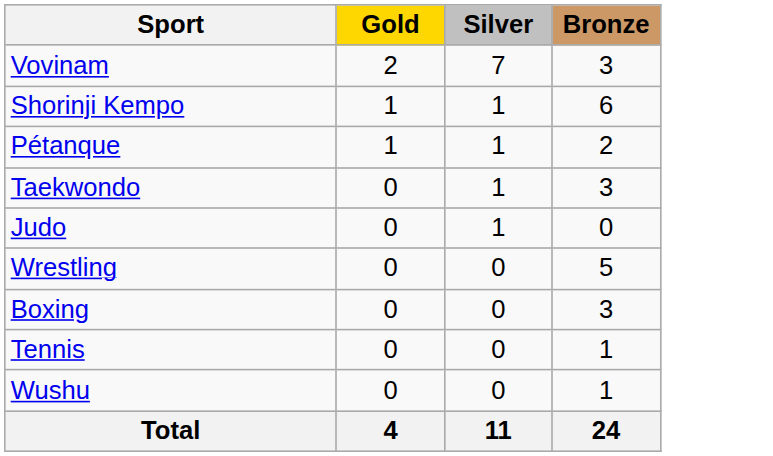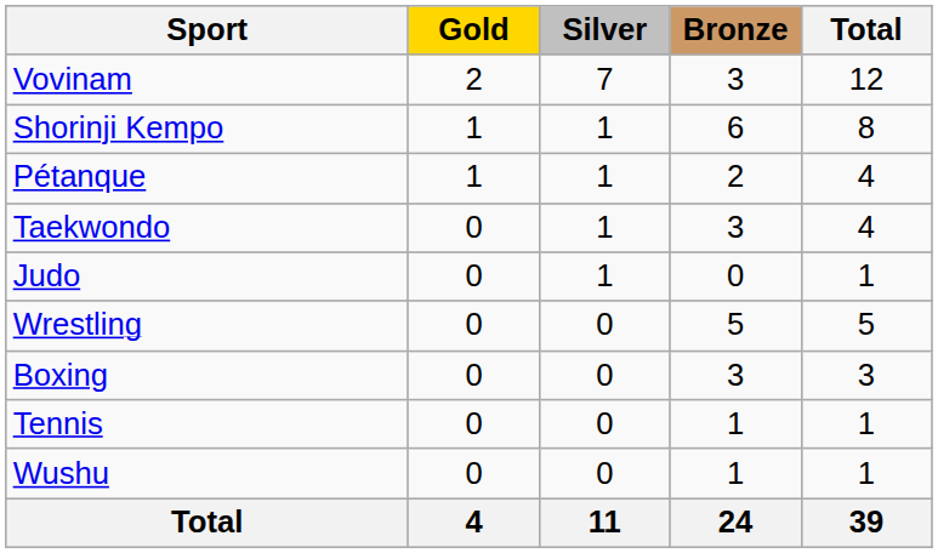+ column: Total | 12 | 8 | 4 | 4 | 1 | 5 | 3 | 1 | 1 | 39
